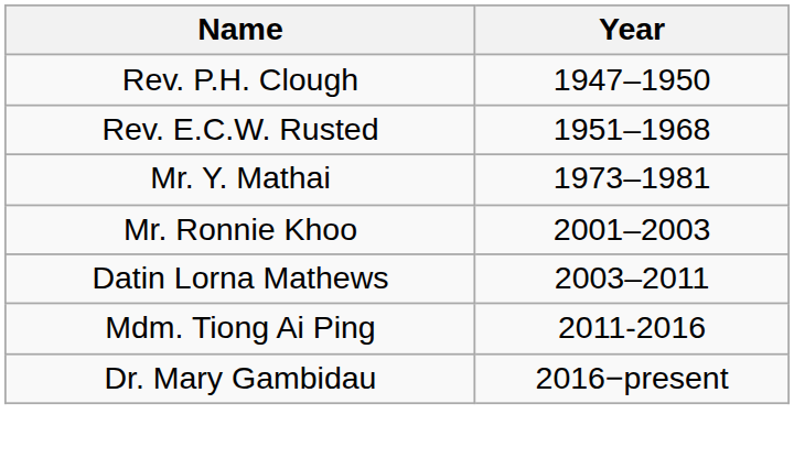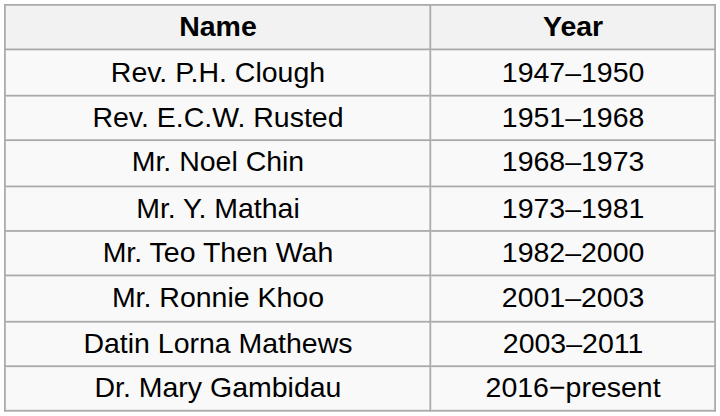+ row: Mr. Noel Chin | 1968–1973
+ row: Mr. Teo Then Wah | 1982–2000
- row: Mdm. Tiong Ai Ping | 2011-2016
